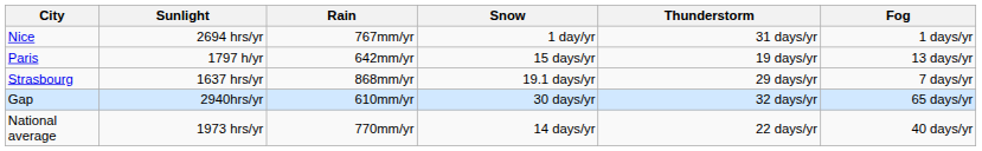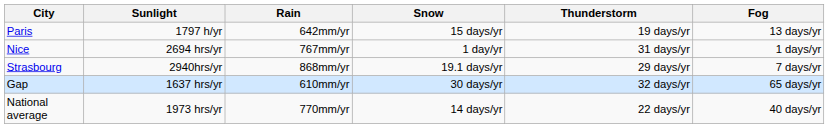rows swapped: Paris <-> Nice
Strasbourg | Sunlight: 1637 hrs/yr -> 2940hrs/yr
Gap | Sunlight: 2940hrs/yr -> 1637 hrs/yr
